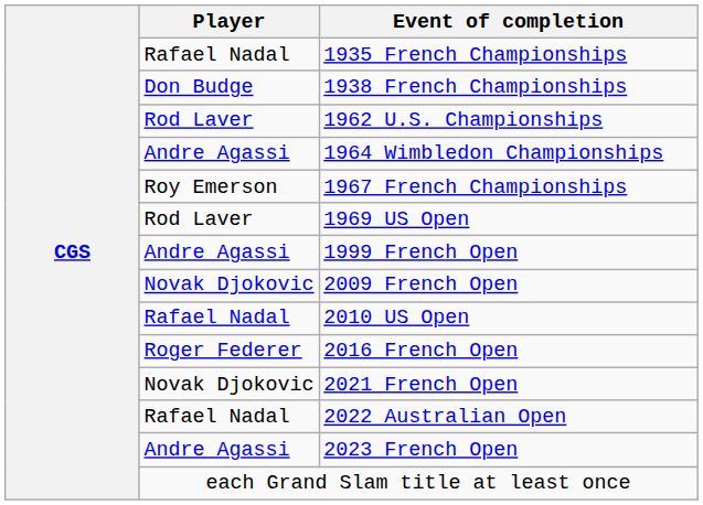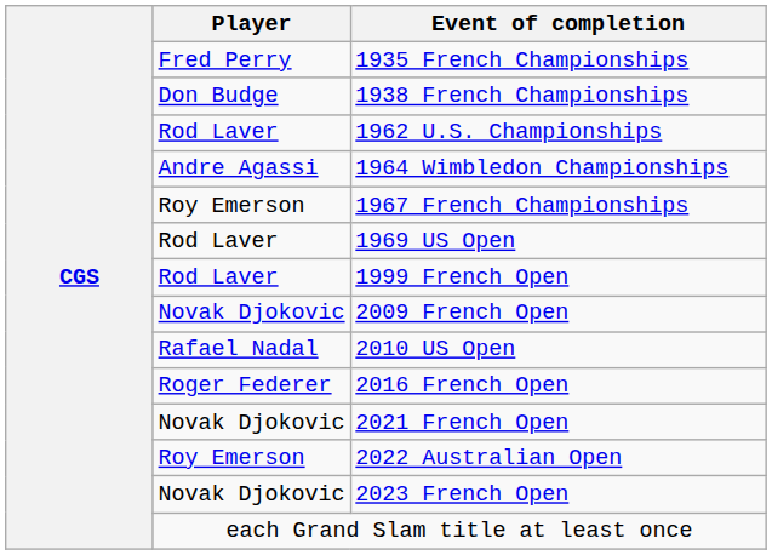1935 French Championships | Player: Rafael Nadal -> Fred Perry
1999 French Open | Player: Andre Agassi -> Rod Laver
2022 Australian Open | Player: Rafael Nadal -> Roy Emerson
2023 French Open | Player: Andre Agassi -> Novak Djokovic
